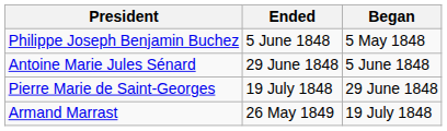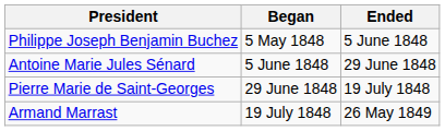columns swapped: Began <-> Ended
